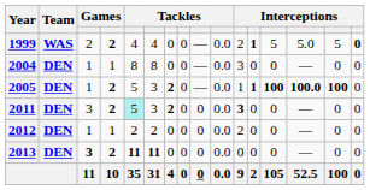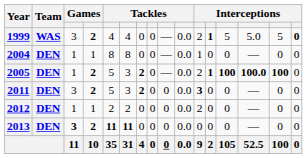1999 | column 3: 2 -> 3
2004 | column 11: 3 -> 1
2005 | column 11: 1 -> 2
2011 | column 5: paleturquoise background -> no background
